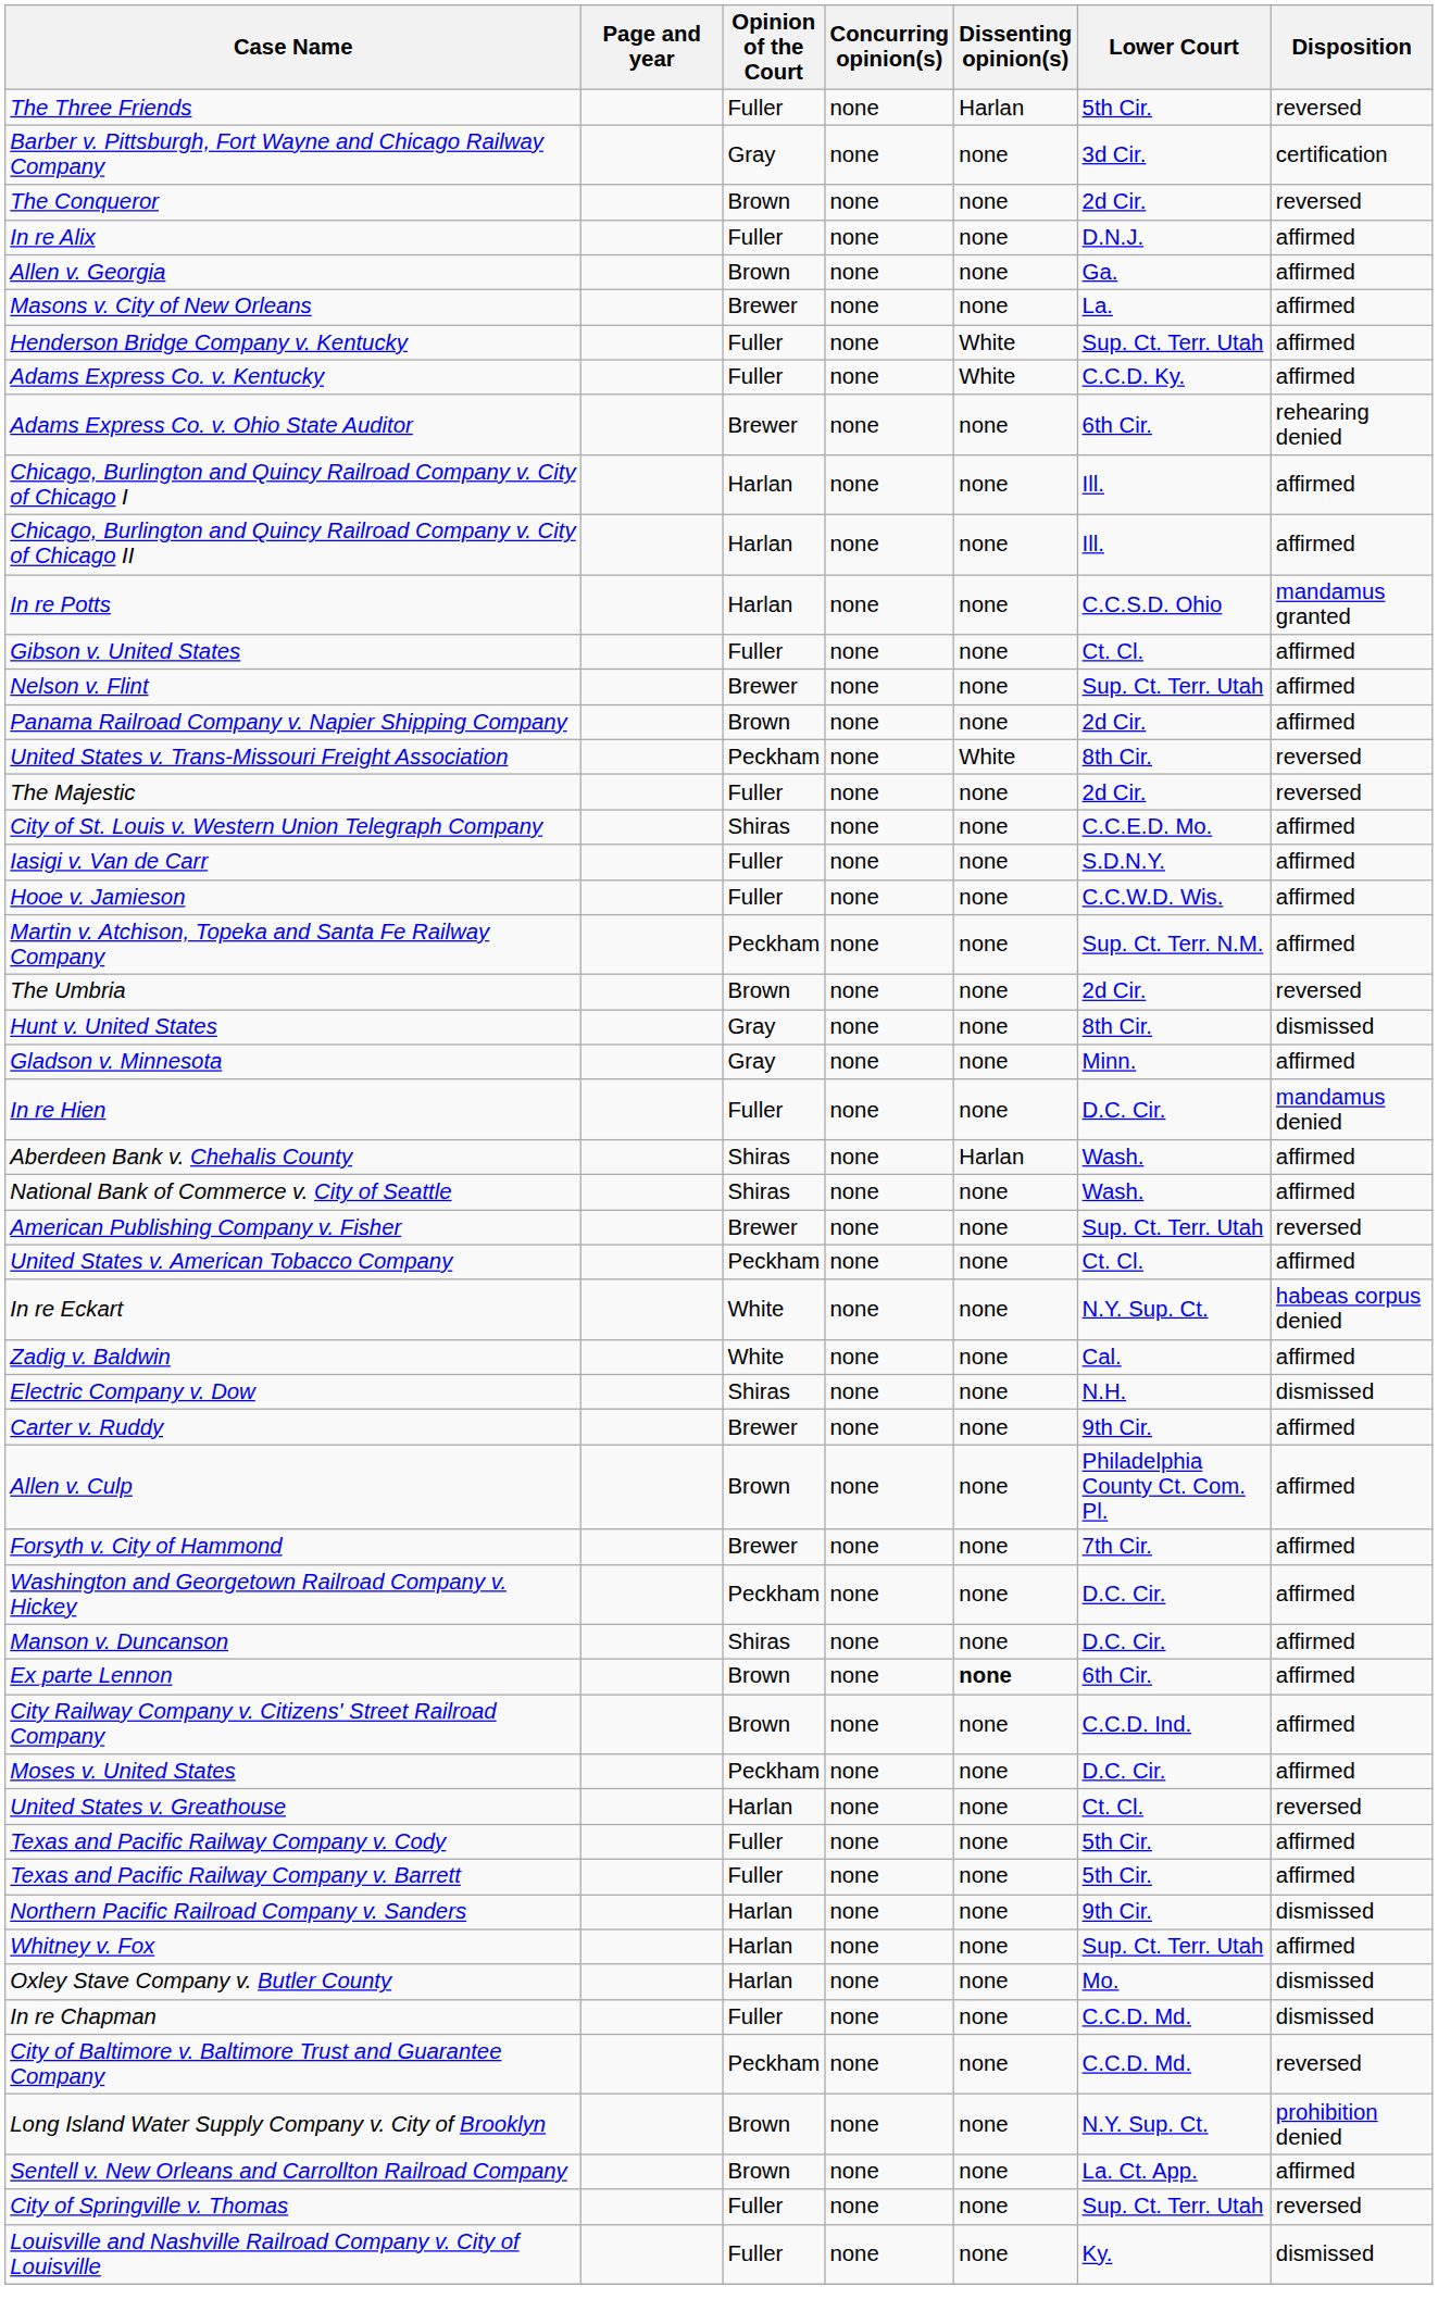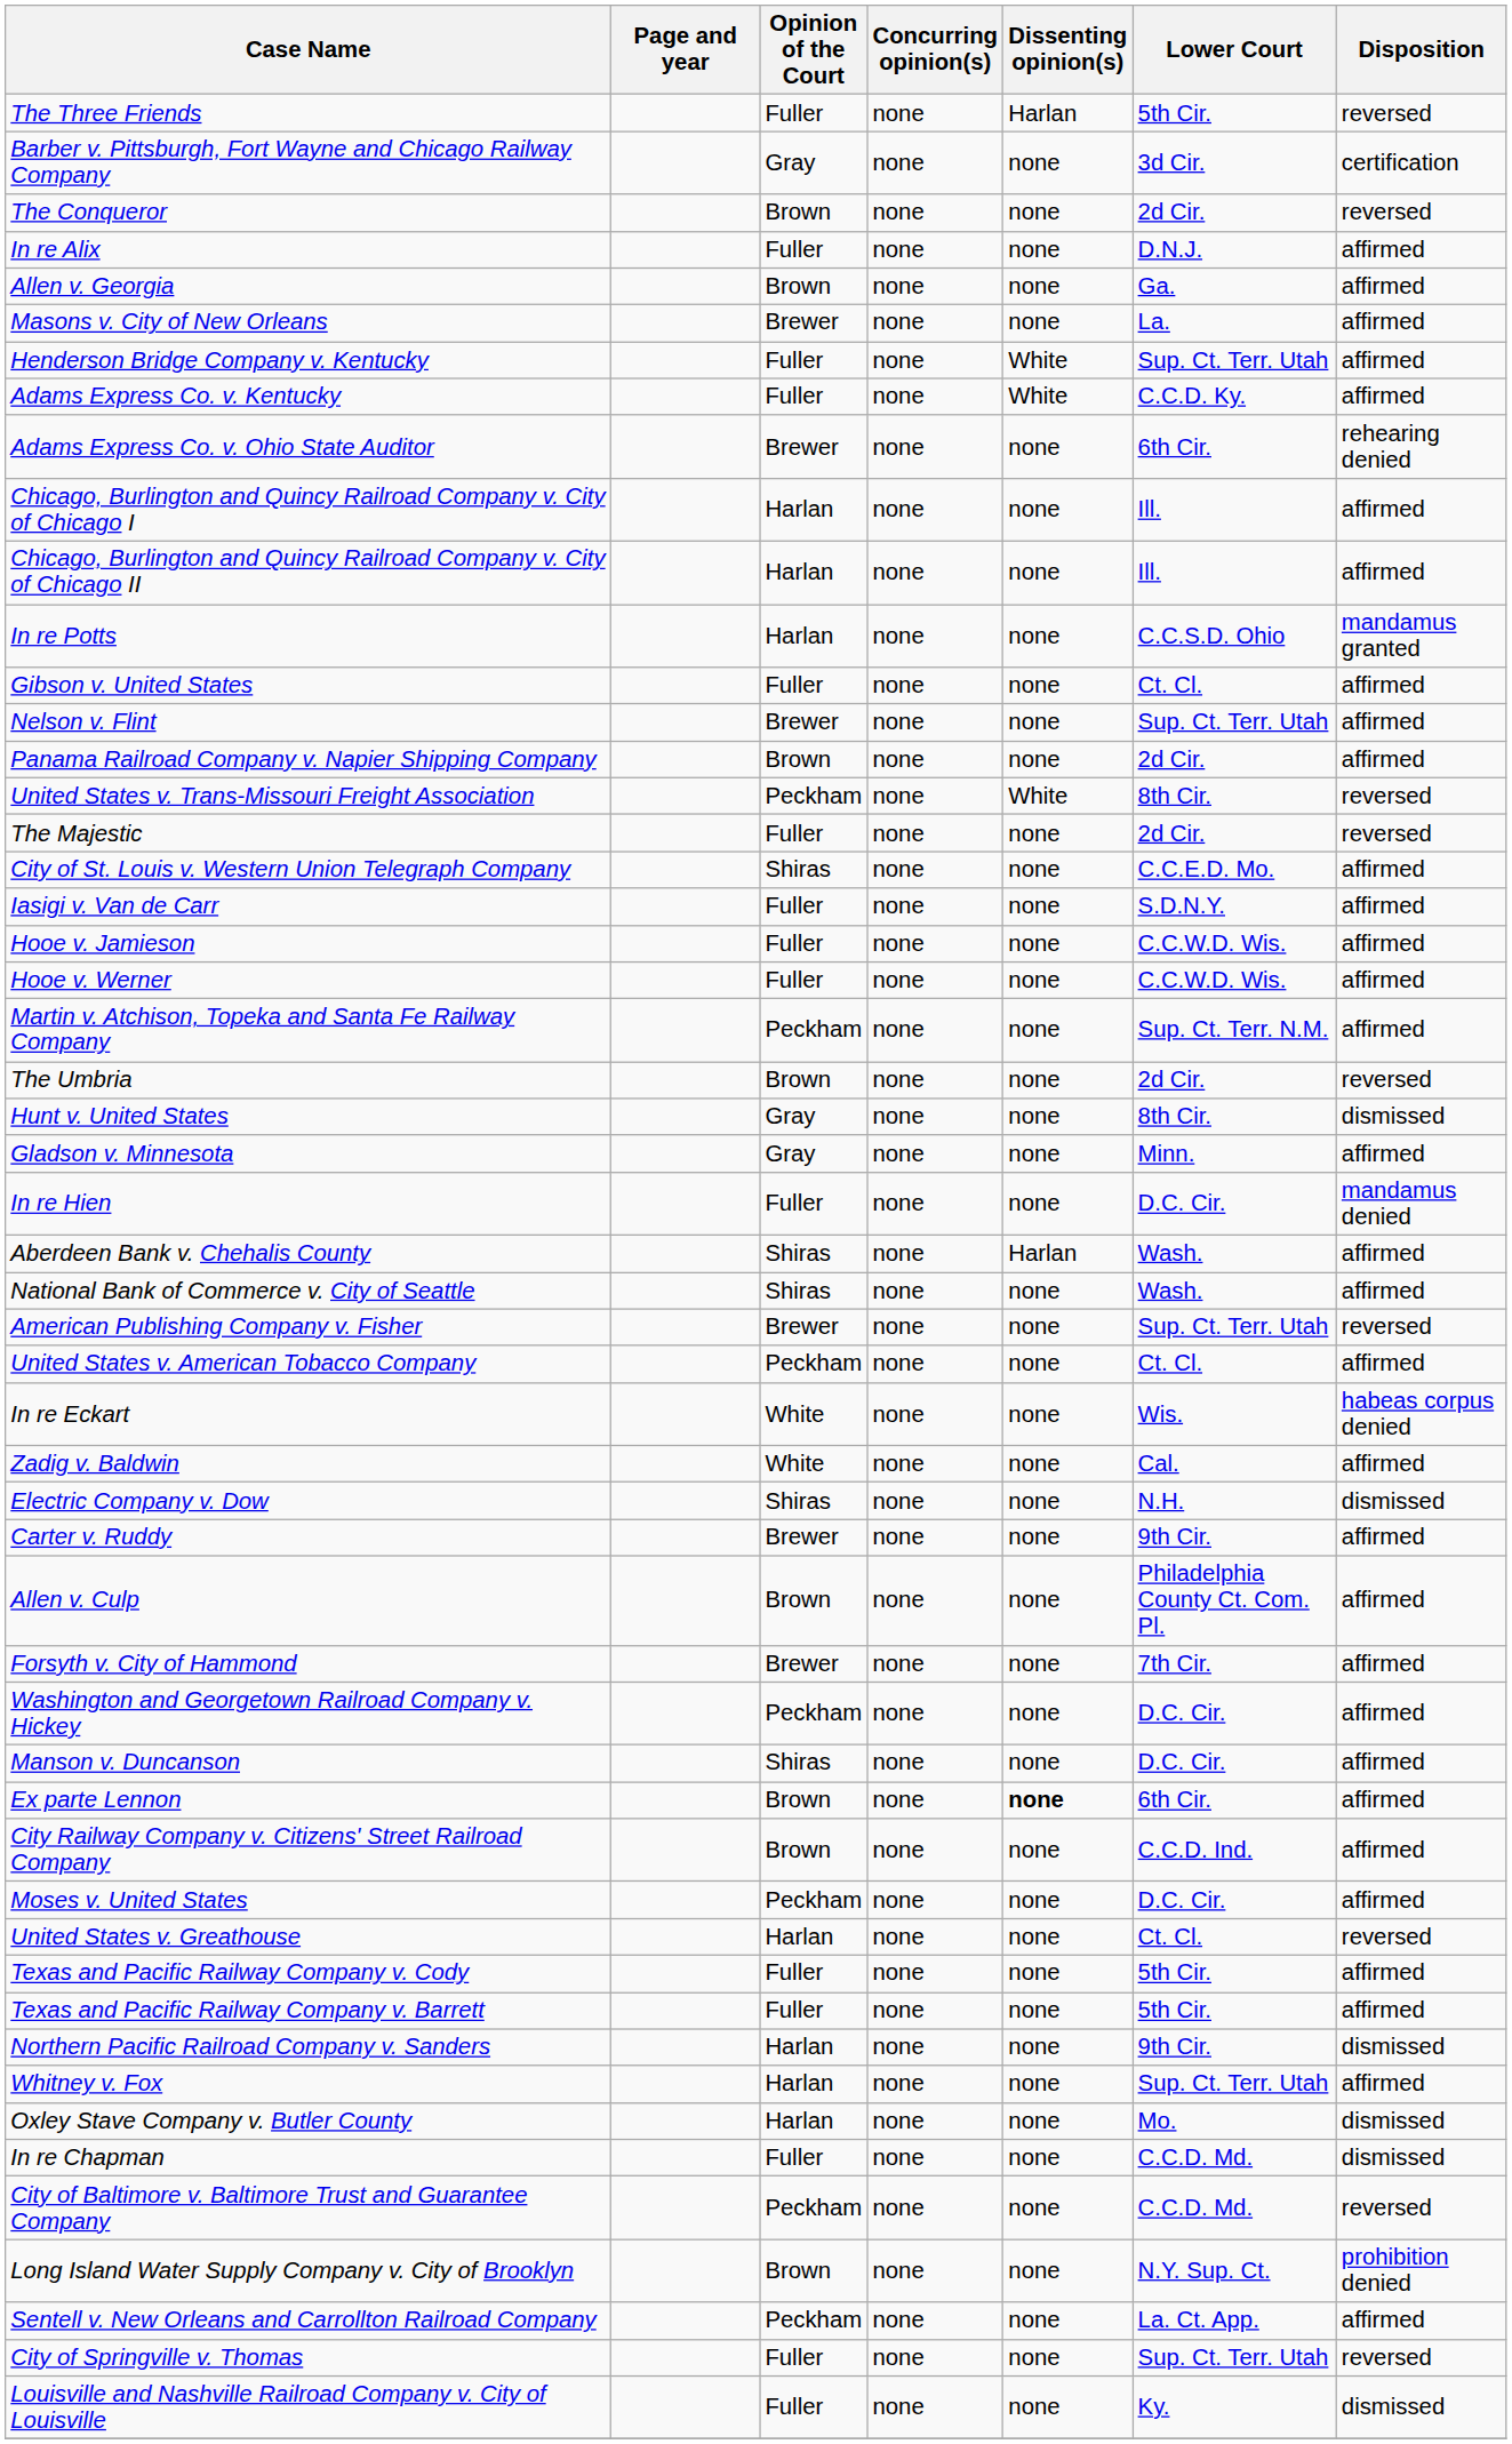+ row: Hooe v. Werner | Fuller | none | none | C.C.W.D. Wis. | affirmed
In re Eckart | Lower Court: N.Y. Sup. Ct. -> Wis.
Sentell v. New Orleans and Carrollton Railroad Company | Opinion of the Court: Brown -> Peckham
